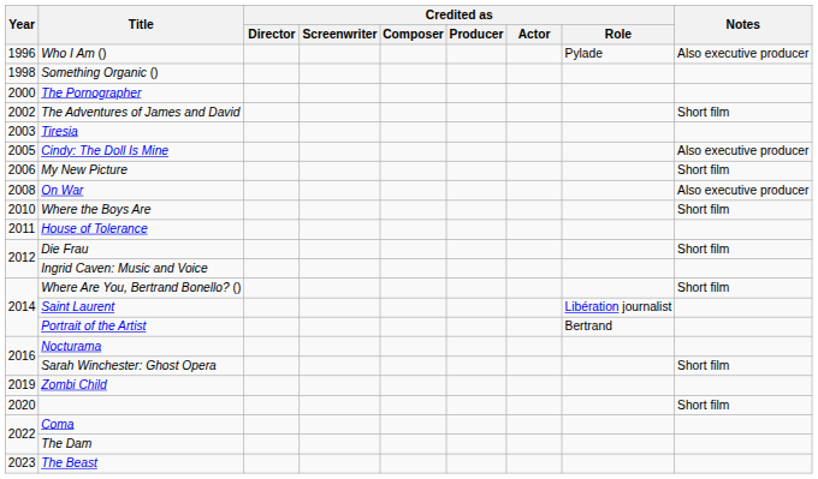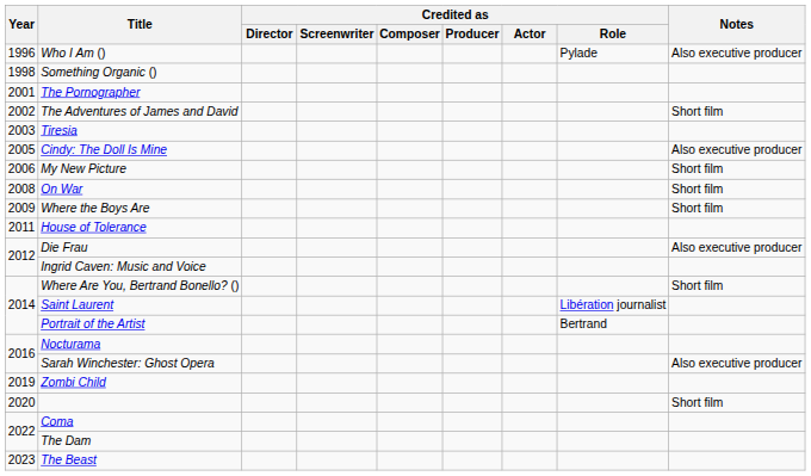The Pornographer | Year: 2000 -> 2001
On War | Notes: Also executive producer -> Short film
Where the Boys Are | Year: 2010 -> 2009
Die Frau | Notes: Short film -> Also executive producer
Sarah Winchester: Ghost Opera | Notes: Short film -> Also executive producer
